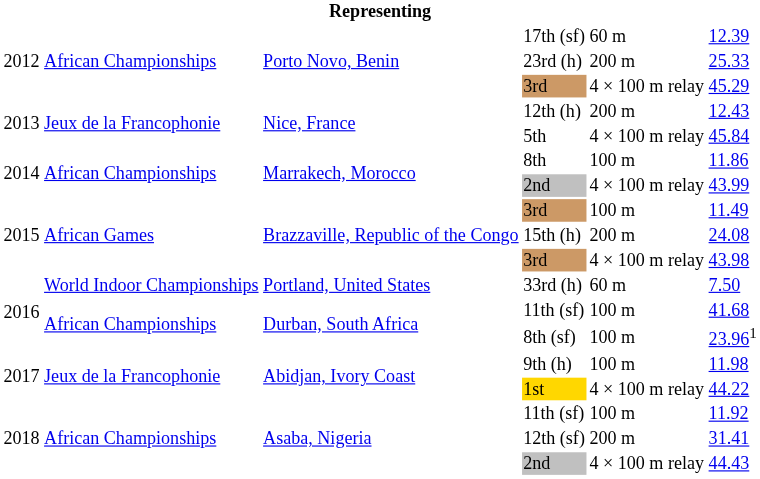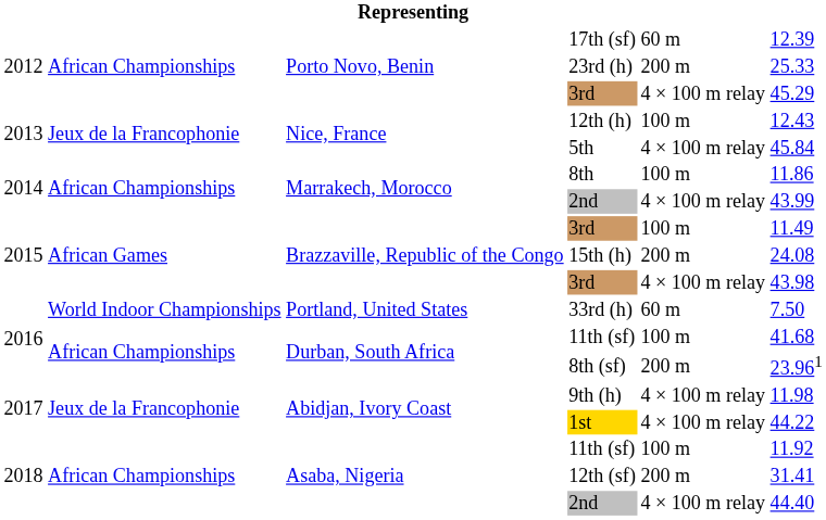12th (h) | column 5: 200 m -> 100 m
8th (sf) | column 5: 100 m -> 200 m
9th (h) | column 5: 100 m -> 4 × 100 m relay
Asaba, Nigeria / 2nd | column 6: 44.43 -> 44.40
